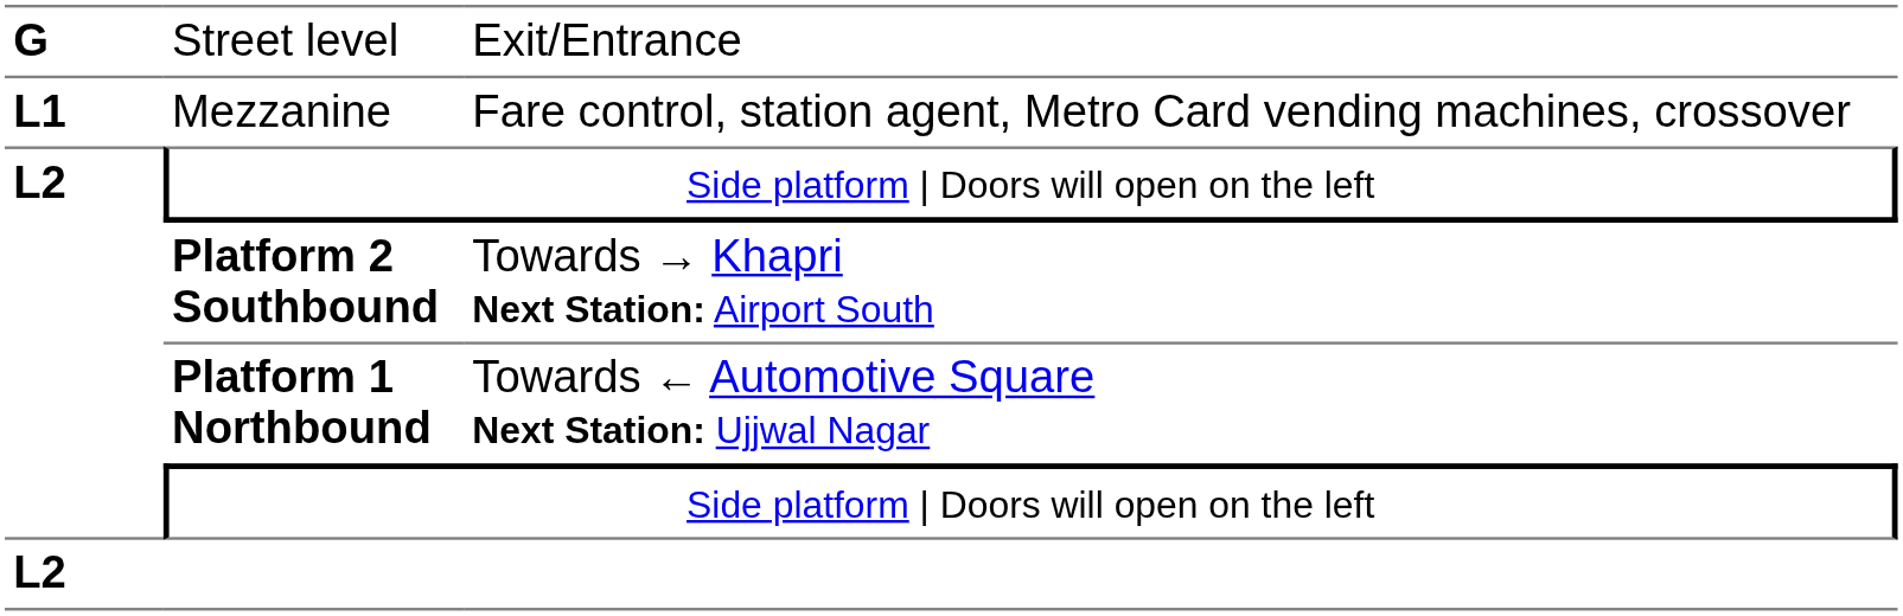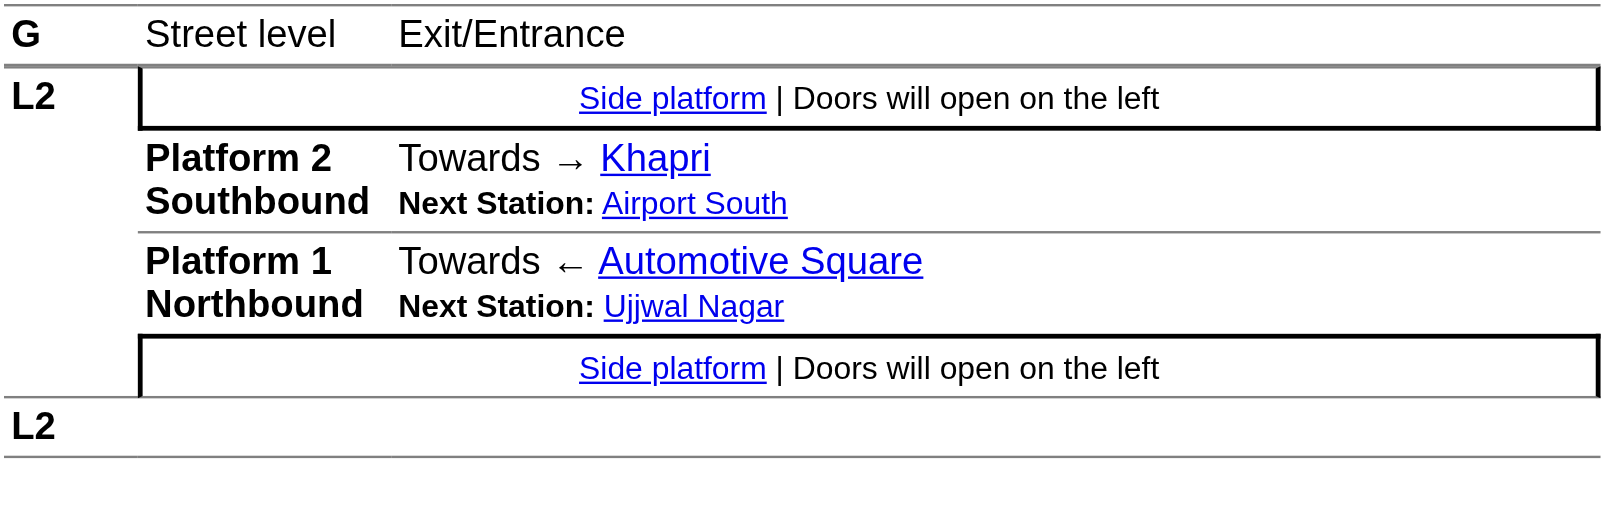- row: L1 | Mezzanine | Fare control, station agent, Metro Card vending machines, crossover
